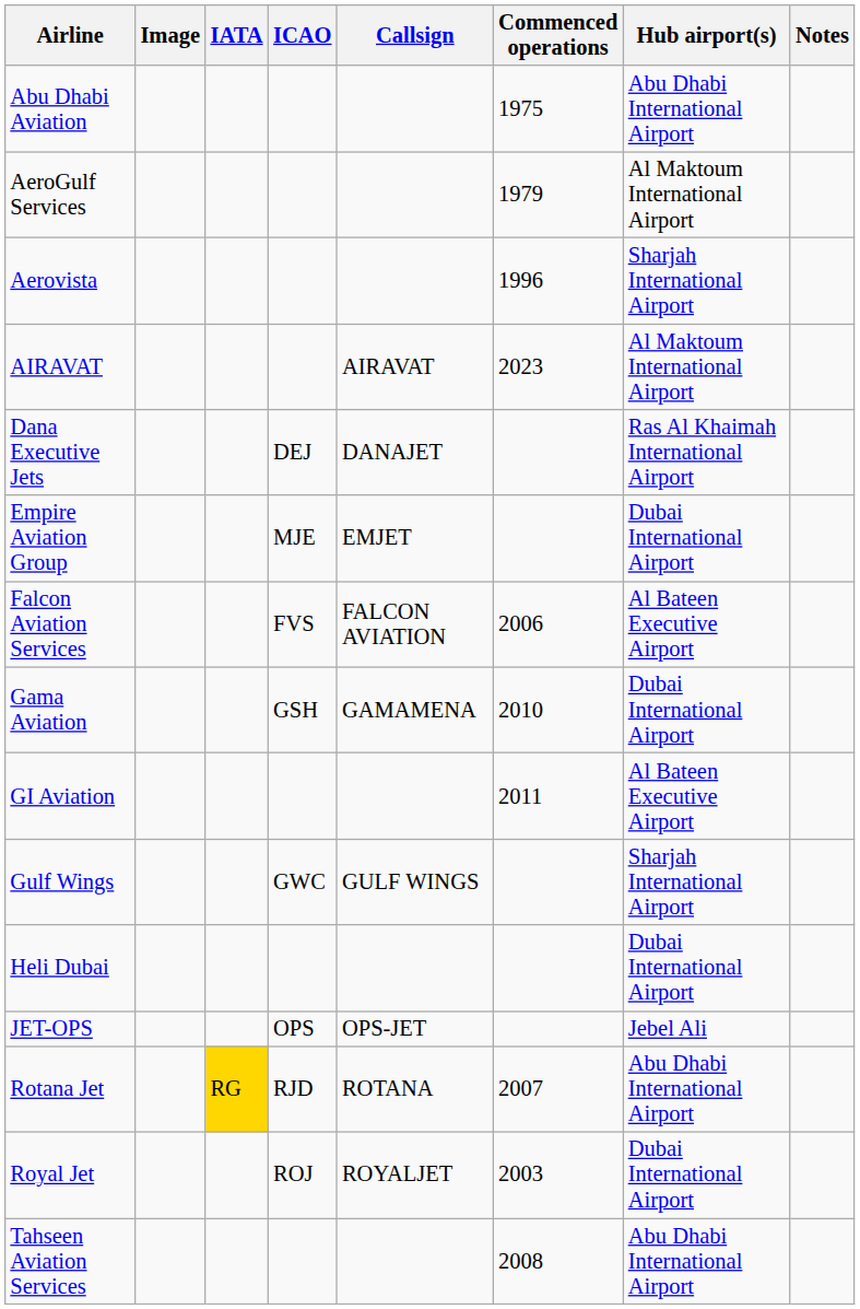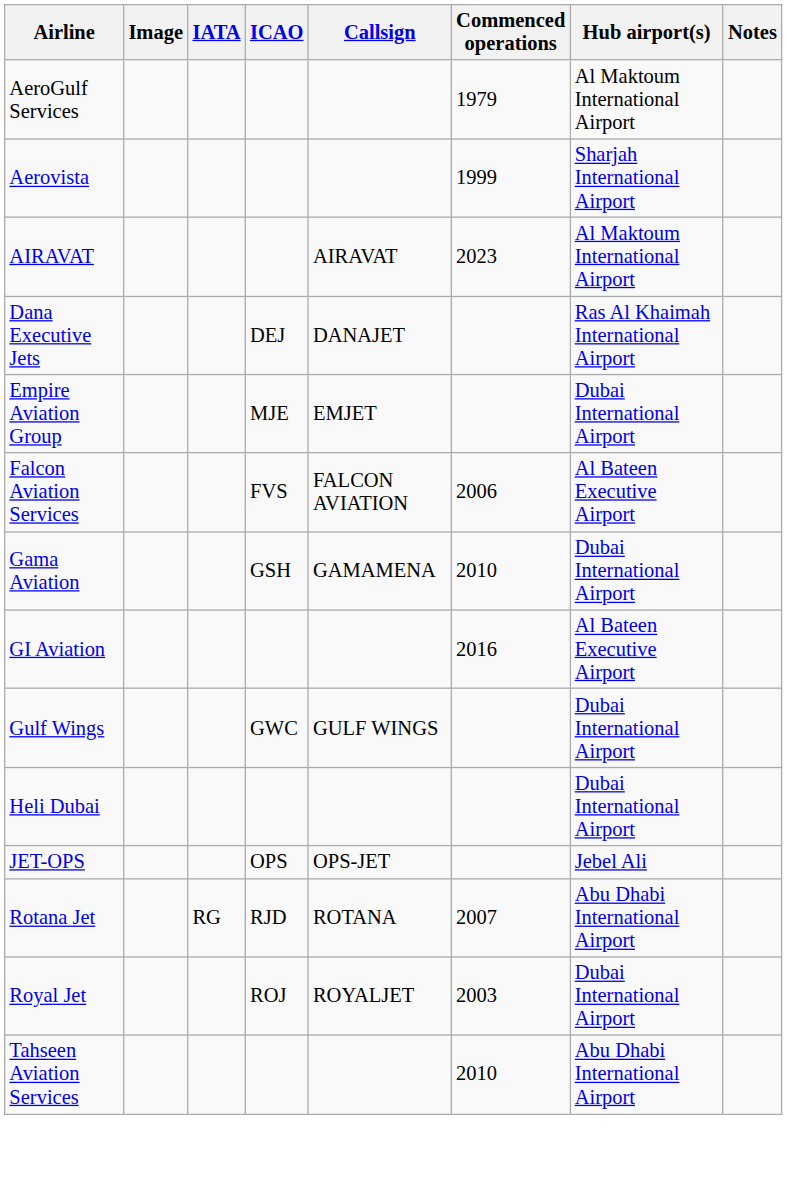- row: Abu Dhabi Aviation | 1975 | Abu Dhabi International Airport
Aerovista | Commenced operations: 1996 -> 1999
GI Aviation | Commenced operations: 2011 -> 2016
Gulf Wings | Hub airport(s): Sharjah International Airport -> Dubai International Airport
Rotana Jet | IATA: gold background -> no background
Tahseen Aviation Services | Commenced operations: 2008 -> 2010
